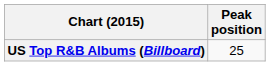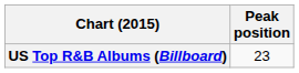US Top R&B Albums (Billboard) | Peak position: 25 -> 23
